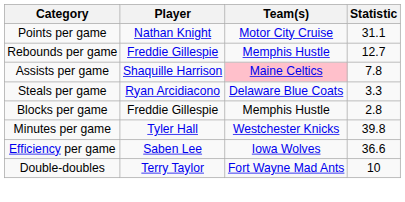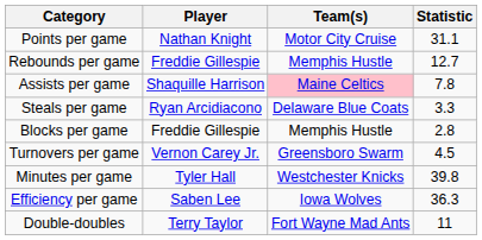+ row: Turnovers per game | Vernon Carey Jr. | Greensboro Swarm | 4.5
Efficiency per game | Statistic: 36.6 -> 36.3
Double-doubles | Statistic: 10 -> 11
